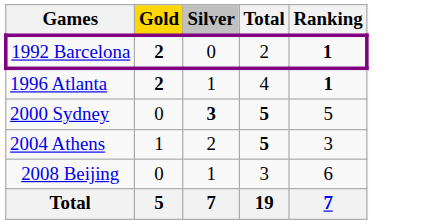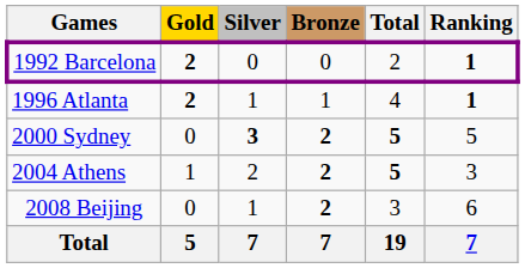+ column: Bronze | 0 | 1 | 2 | 2 | 2 | 7
